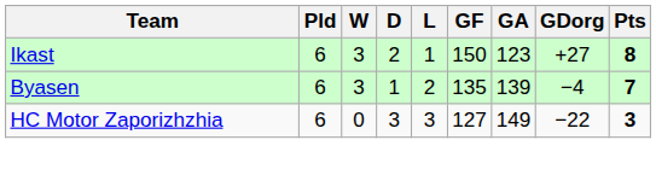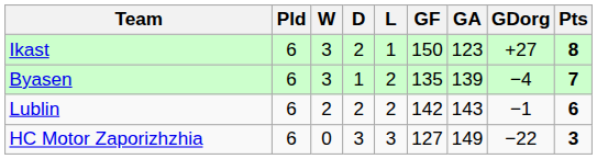+ row: Lublin | 6 | 2 | 2 | 2 | 142 | 143 | −1 | 6
